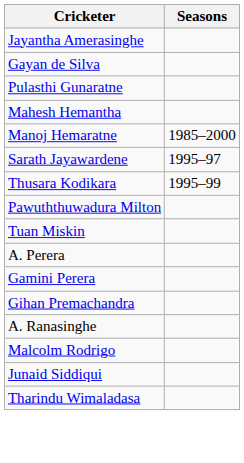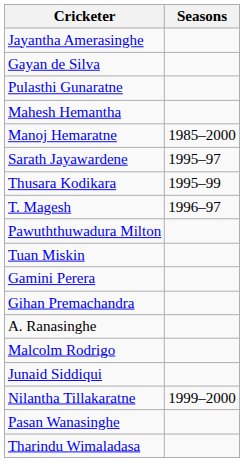+ row: T. Magesh | 1996–97
- row: A. Perera
+ row: Nilantha Tillakaratne | 1999–2000
+ row: Pasan Wanasinghe
